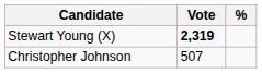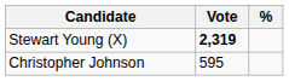Christopher Johnson | Vote: 507 -> 595
